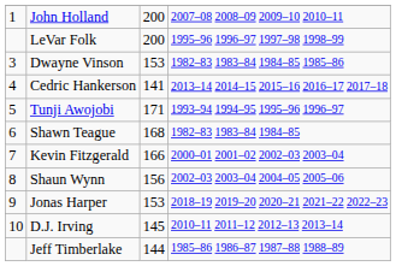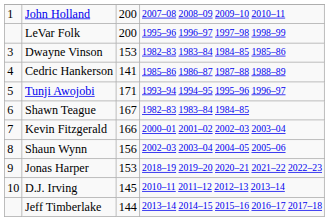Cedric Hankerson | column 4: 2013–14 2014–15 2015–16 2016–17 2017–18 -> 1985–86 1986–87 1987–88 1988–89
Shawn Teague | column 3: 168 -> 167
Jeff Timberlake | column 4: 1985–86 1986–87 1987–88 1988–89 -> 2013–14 2014–15 2015–16 2016–17 2017–18
